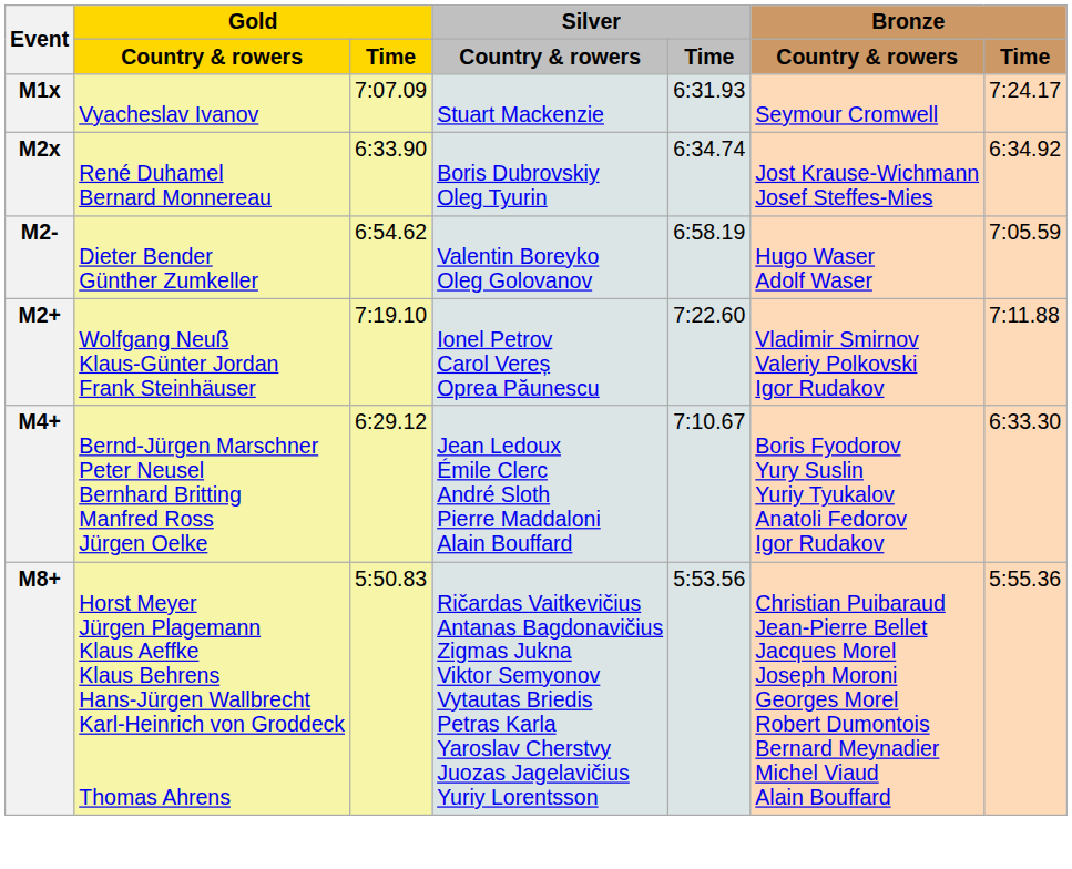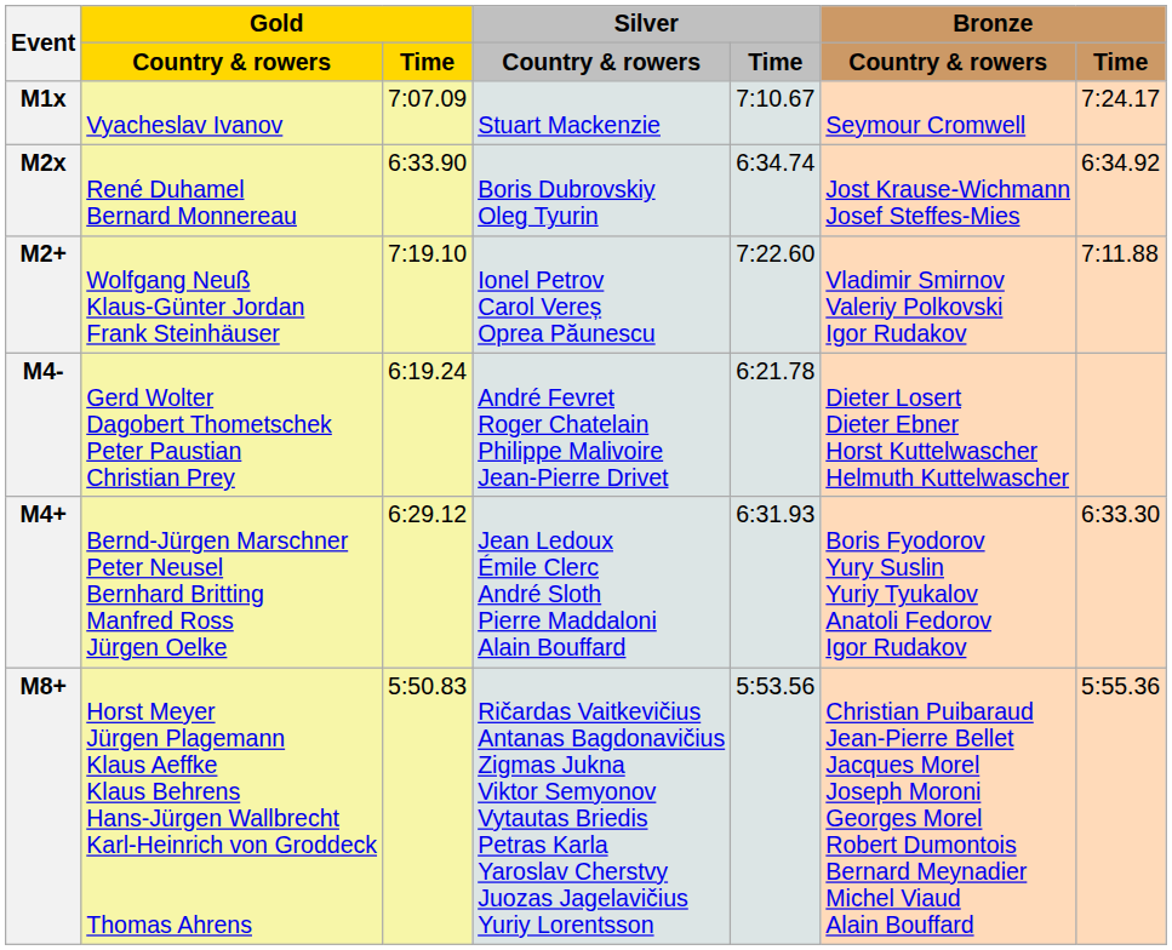M1x | Silver / Time: 6:31.93 -> 7:10.67
- row: M2- | Dieter Bender Günther Zumkeller | 6:54.62 | Valentin Boreyko Oleg Golovanov | 6:58.19 | Hugo Waser Adolf Waser | 7:05.59
+ row: M4- | Gerd Wolter Dagobert Thometschek Peter Paustian Christian Prey | 6:19.24 | André Fevret Roger Chatelain Philippe Malivoire Jean-Pierre Drivet | 6:21.78 | Dieter Losert Dieter Ebner Horst Kuttelwascher Helmuth Kuttelwascher
M4+ | Silver / Time: 7:10.67 -> 6:31.93
